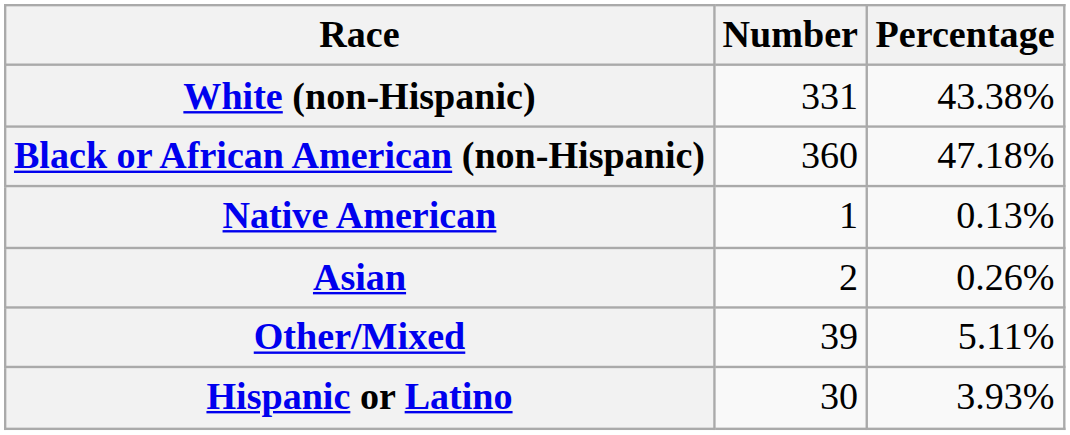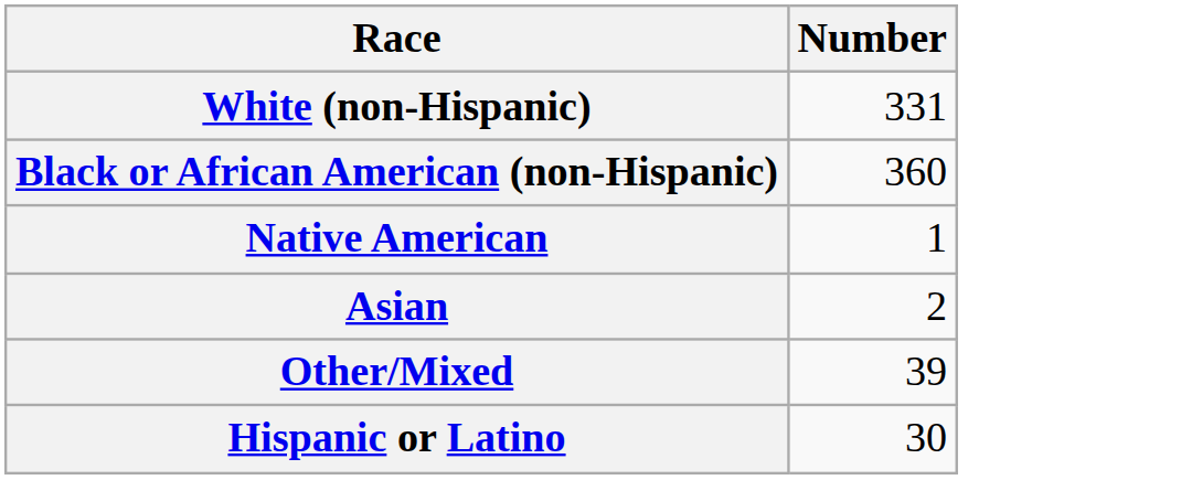- column: Percentage | 43.38% | 47.18% | 0.13% | 0.26% | 5.11% | 3.93%
